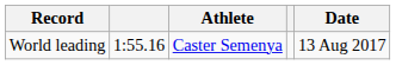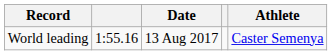columns swapped: Athlete <-> Date
